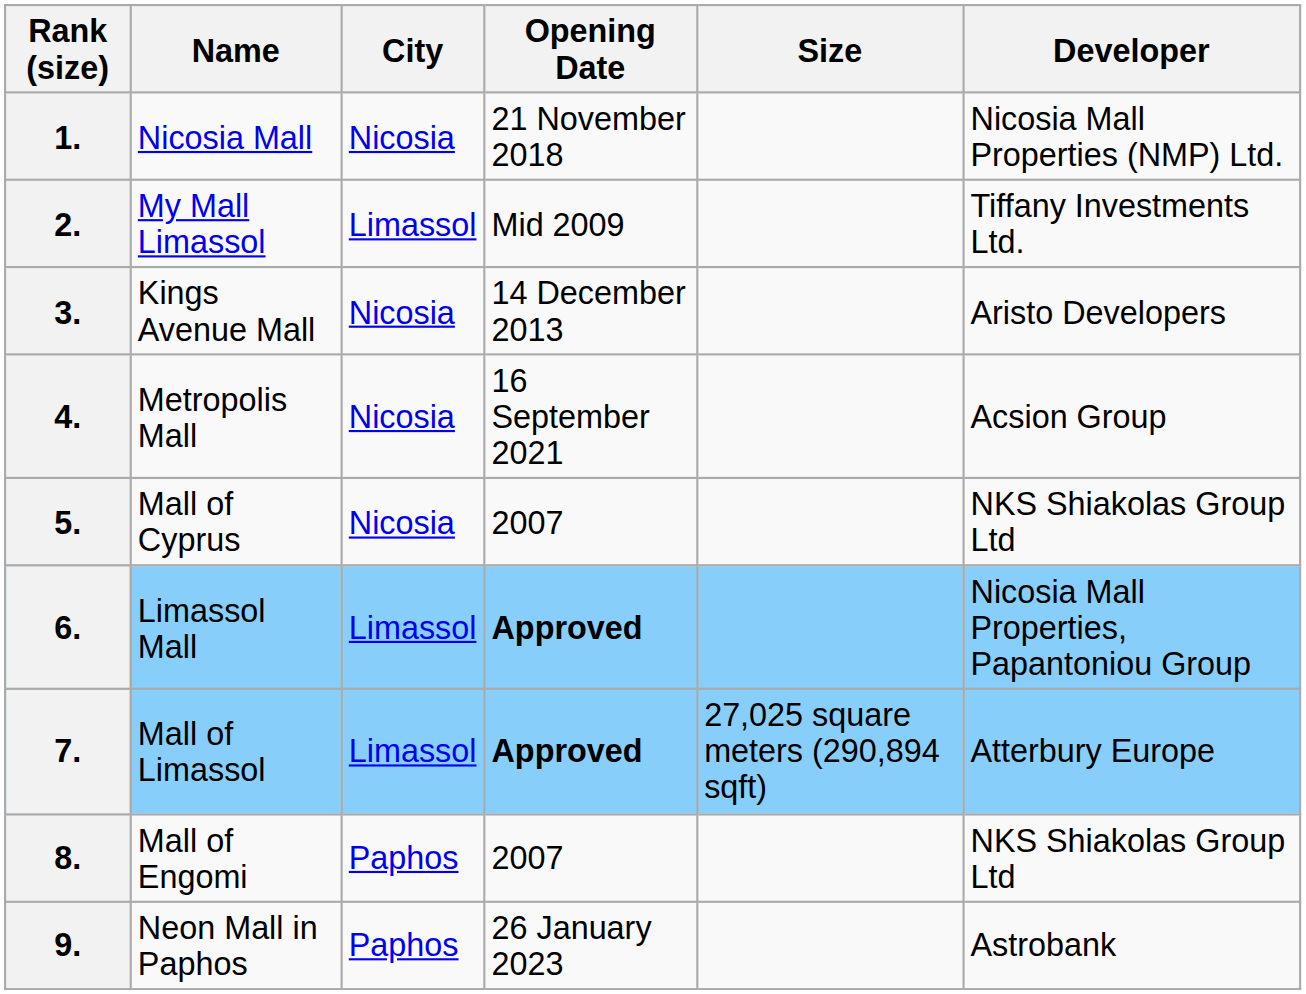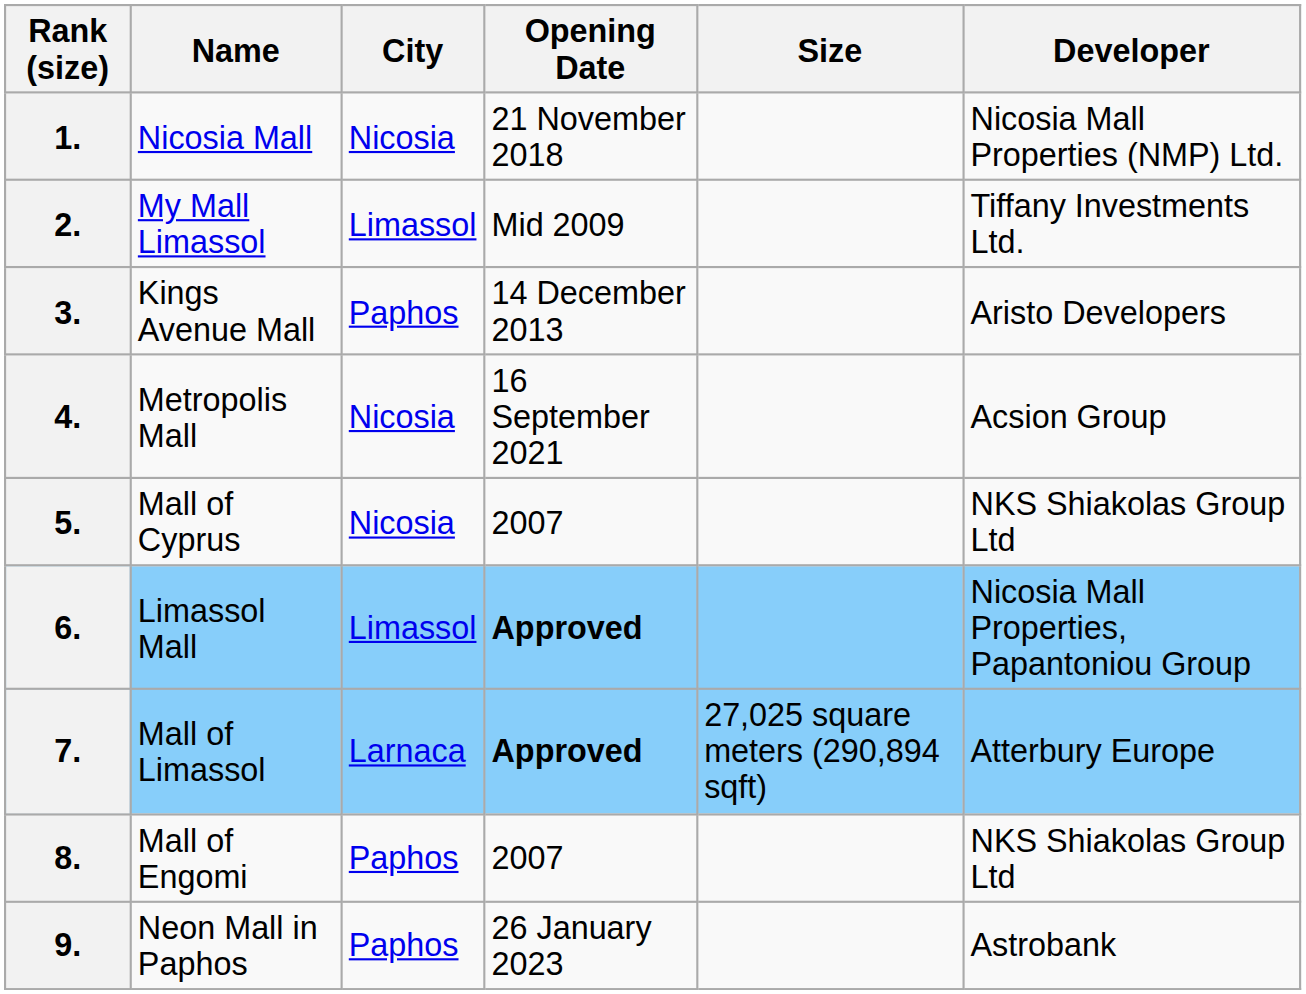3. | City: Nicosia -> Paphos
7. | City: Limassol -> Larnaca
